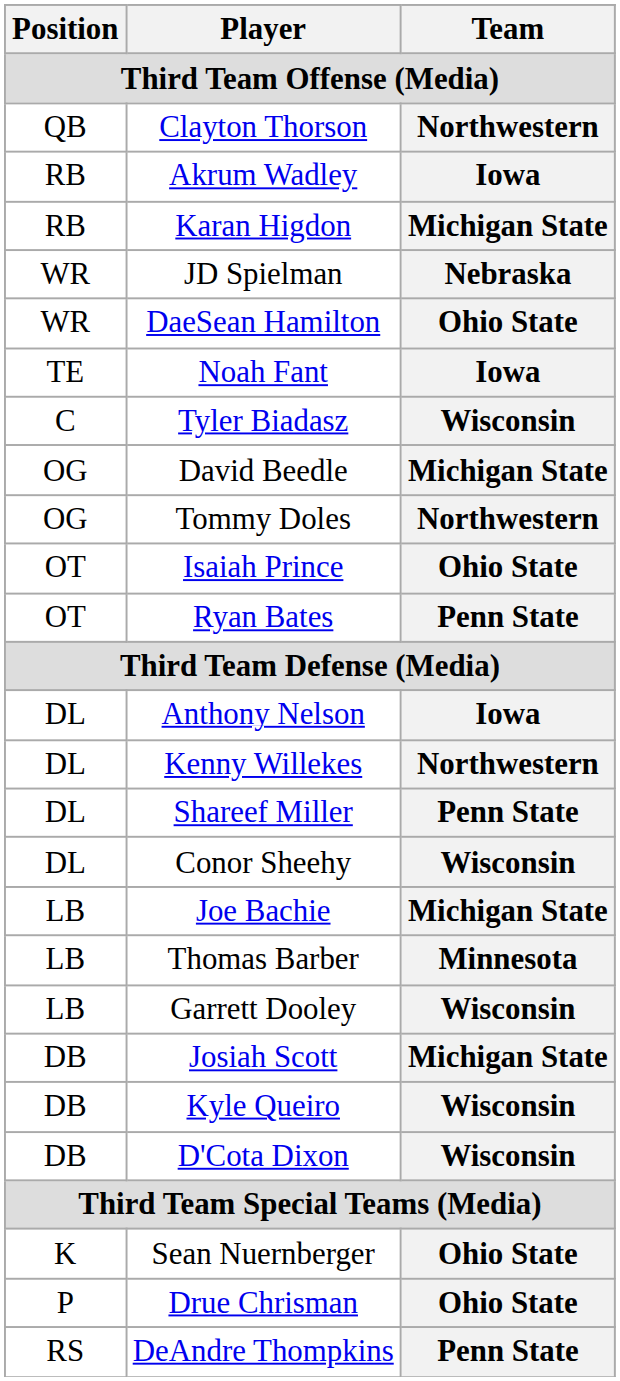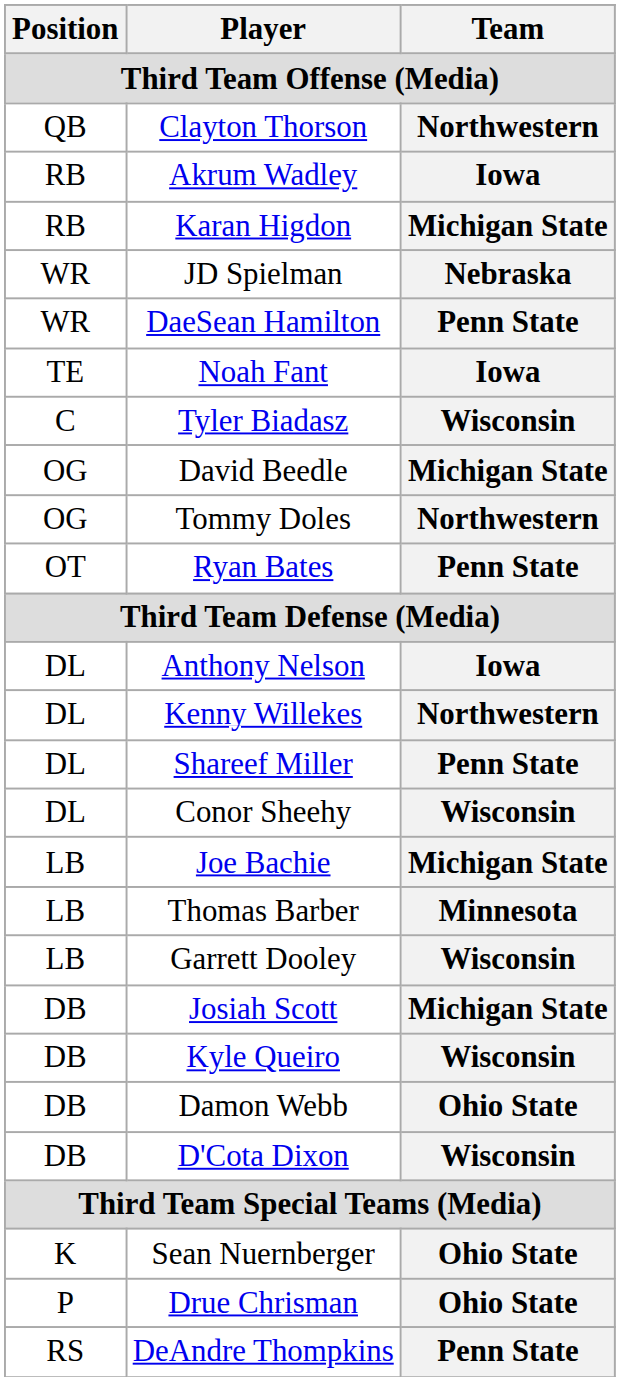DaeSean Hamilton | Team: Ohio State -> Penn State
- row: OT | Isaiah Prince | Ohio State
+ row: DB | Damon Webb | Ohio State
